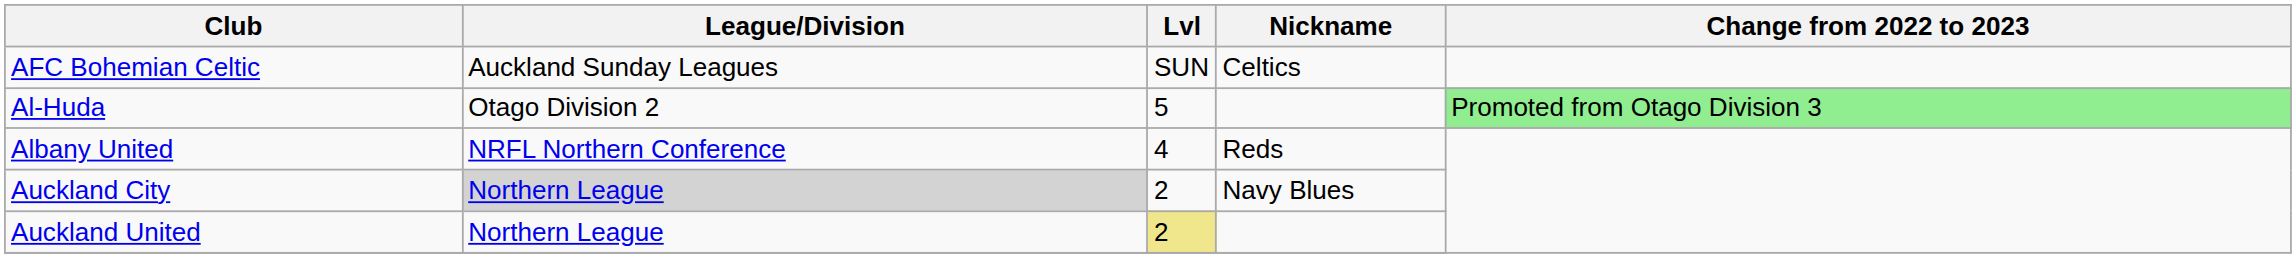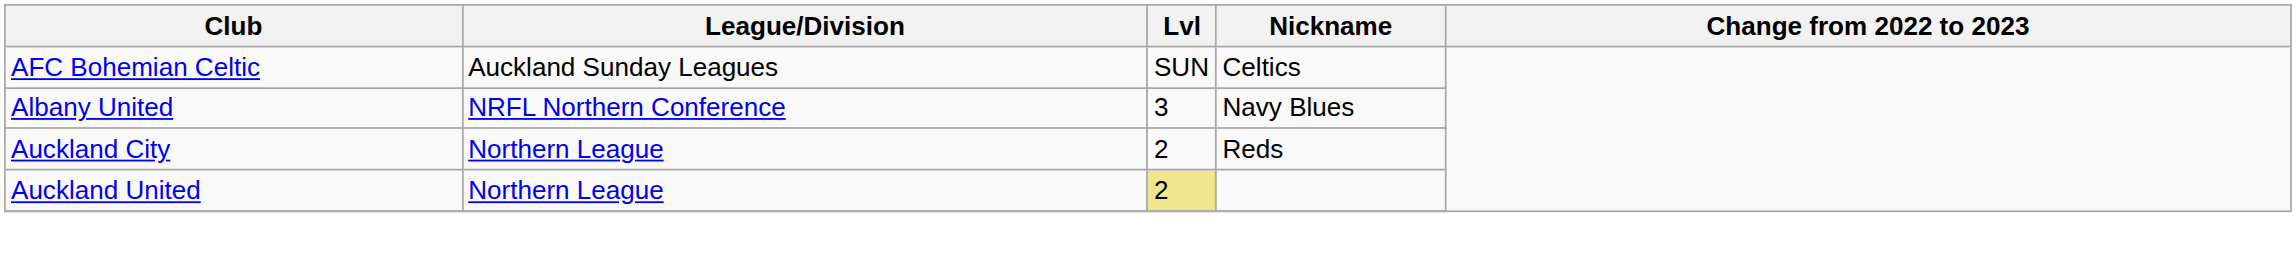- row: Al-Huda | Otago Division 2 | 5 | Promoted from Otago Division 3
Albany United | Lvl: 4 -> 3
Albany United | Nickname: Reds -> Navy Blues
Auckland City | League/Division: lightgrey background -> no background
Auckland City | Nickname: Navy Blues -> Reds
